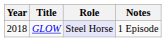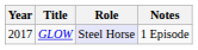GLOW | Year: 2018 -> 2017
